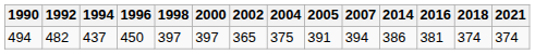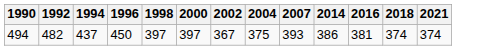- column: 2005 | 391
494 | 2002: 365 -> 367
494 | 2007: 394 -> 393
